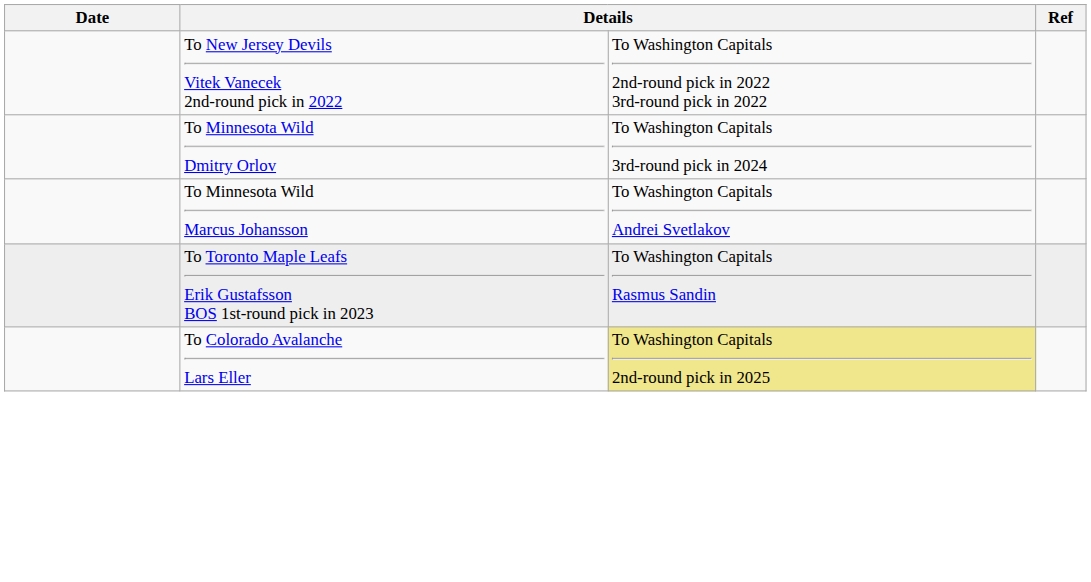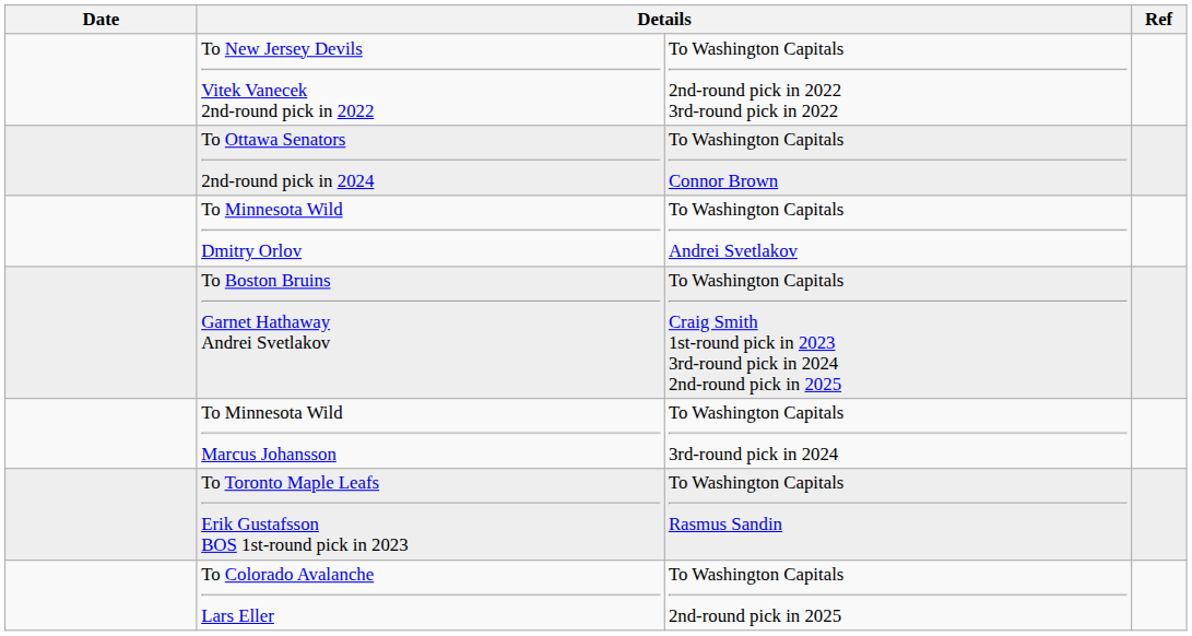+ row: To Ottawa Senators 2nd-round pick in 2024 | To Washington Capitals Connor Brown
To Minnesota Wild Dmitry Orlov | column 3: To Washington Capitals 3rd-round pick in 2024 -> To Washington Capitals Andrei Svetlakov
+ row: To Boston Bruins Garnet Hathaway Andrei Svetlakov | To Washington Capitals Craig Smith 1st-round pick in 2023 3rd-round pick in 2024 2nd-round pick in 2025
To Minnesota Wild Marcus Johansson | column 3: To Washington Capitals Andrei Svetlakov -> To Washington Capitals 3rd-round pick in 2024
To Colorado Avalanche Lars Eller | column 3: khaki background -> no background
